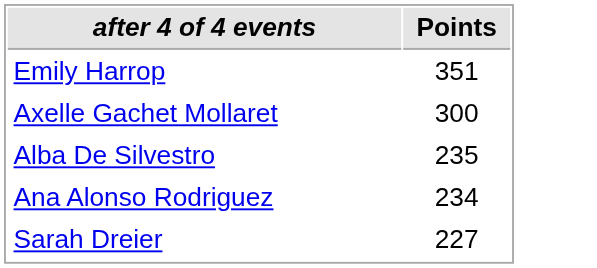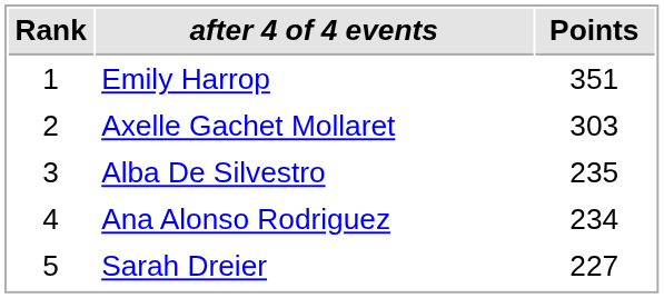+ column: Rank | 1 | 2 | 3 | 4 | 5
Axelle Gachet Mollaret | Points: 300 -> 303
